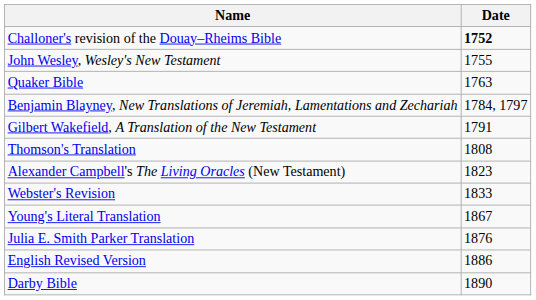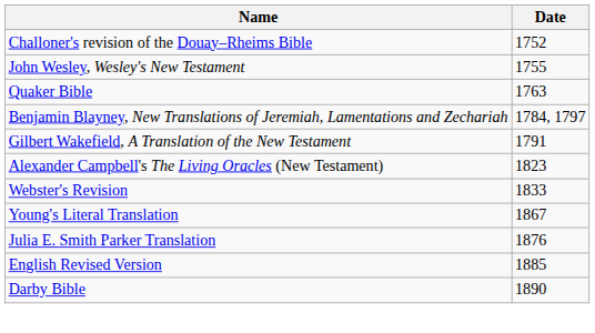Challoner's revision of the Douay–Rheims Bible | Date: bold -> normal
- row: Thomson's Translation | 1808
English Revised Version | Date: 1886 -> 1885
